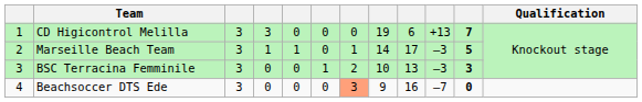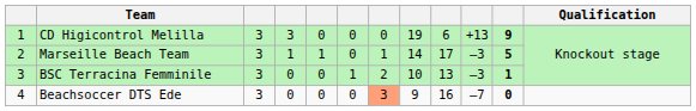CD Higicontrol Melilla | column 11: 7 -> 9
BSC Terracina Femminile | column 11: 3 -> 1
